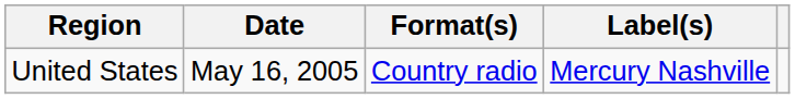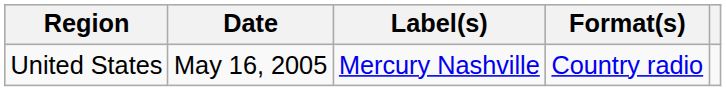columns swapped: Format(s) <-> Label(s)
